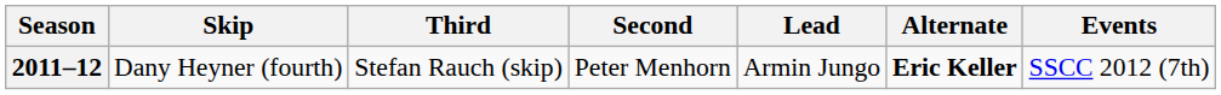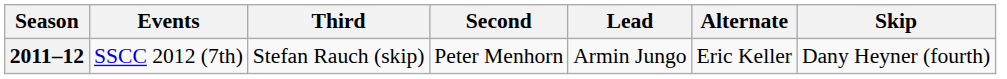columns swapped: Skip <-> Events
2011–12 | Alternate: bold -> normal
